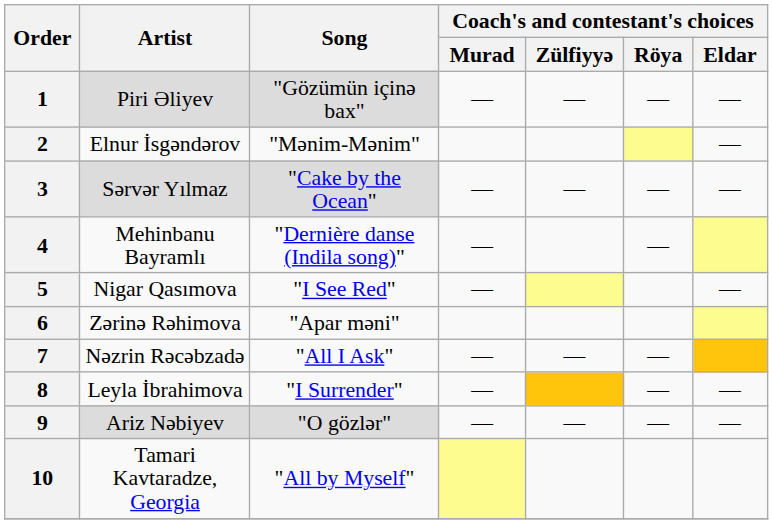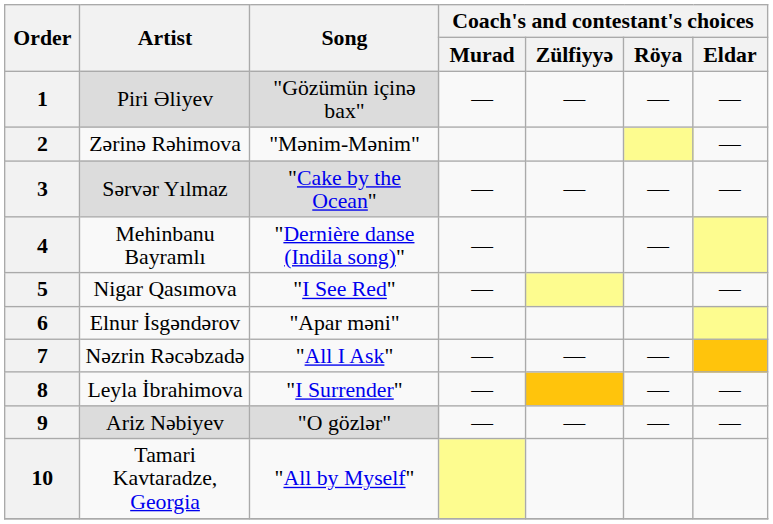2 | Artist: Elnur İsgəndərov -> Zərinə Rəhimova
6 | Artist: Zərinə Rəhimova -> Elnur İsgəndərov
